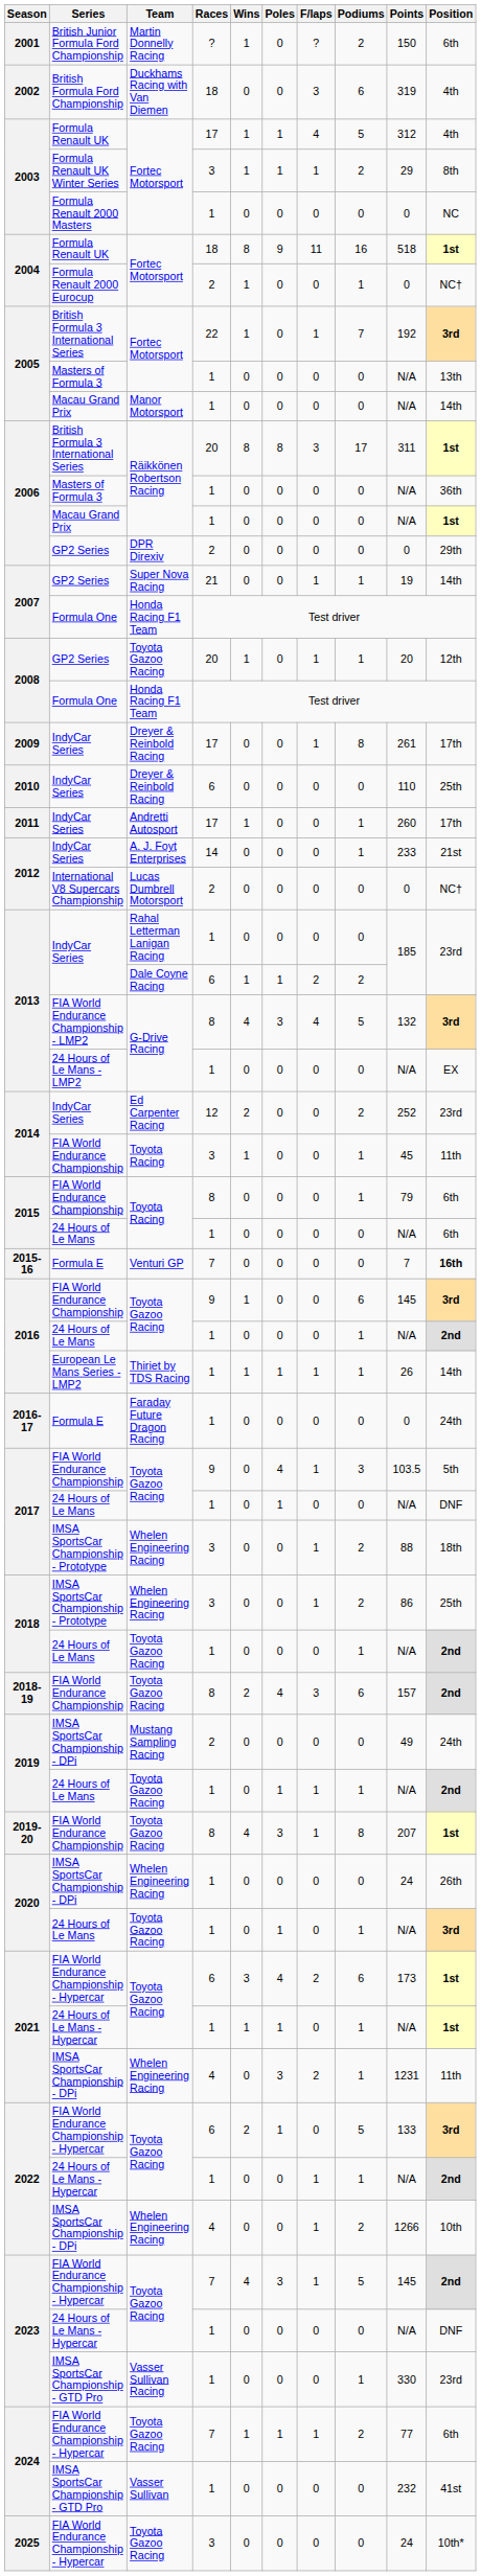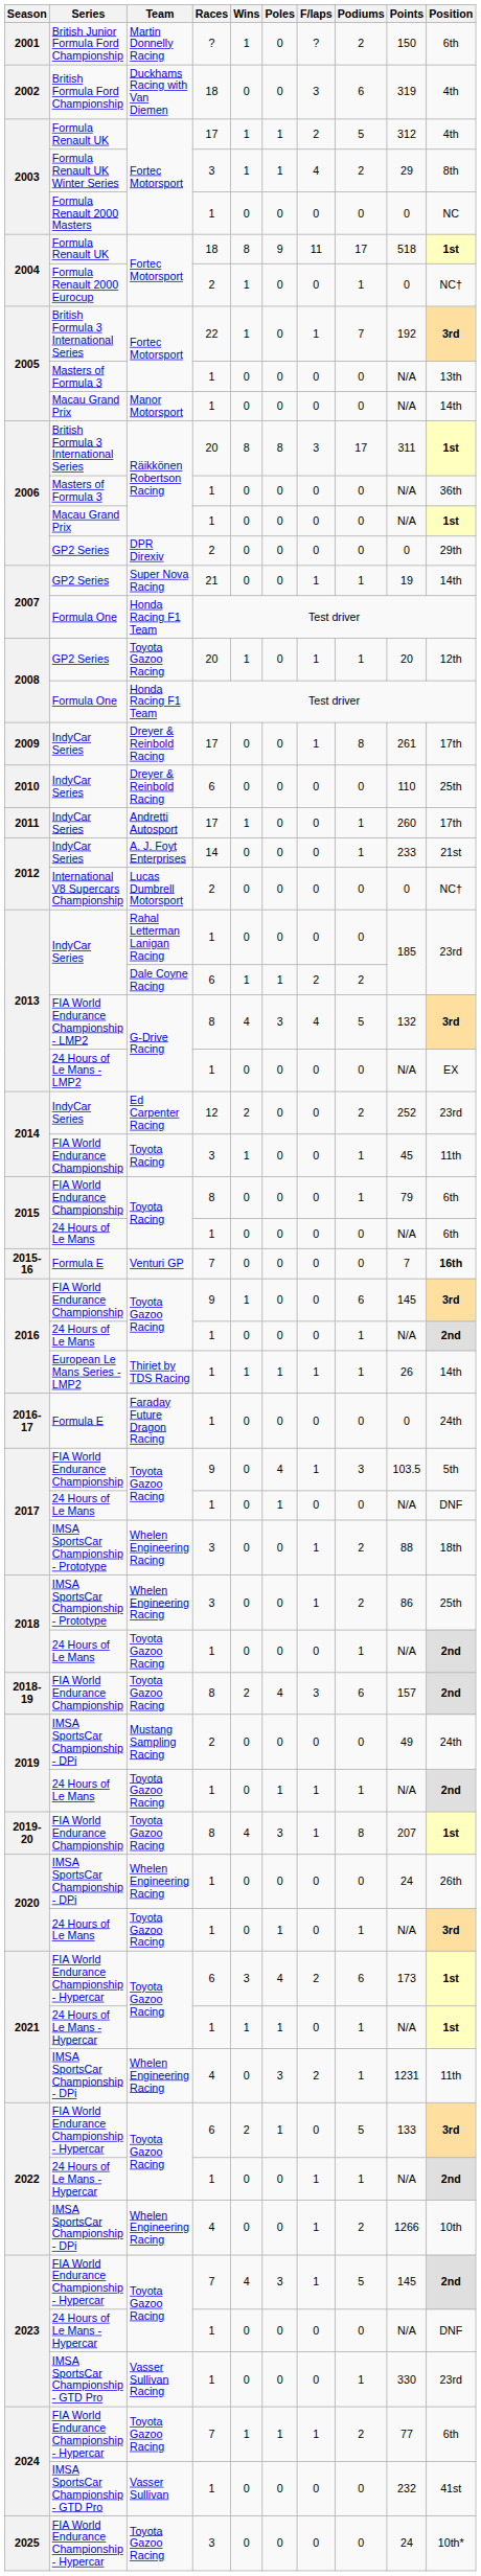2003 / Formula Renault UK | F/laps: 4 -> 2
2003 / Formula Renault UK Winter Series | F/laps: 1 -> 4
2004 / Formula Renault UK | Podiums: 16 -> 17
